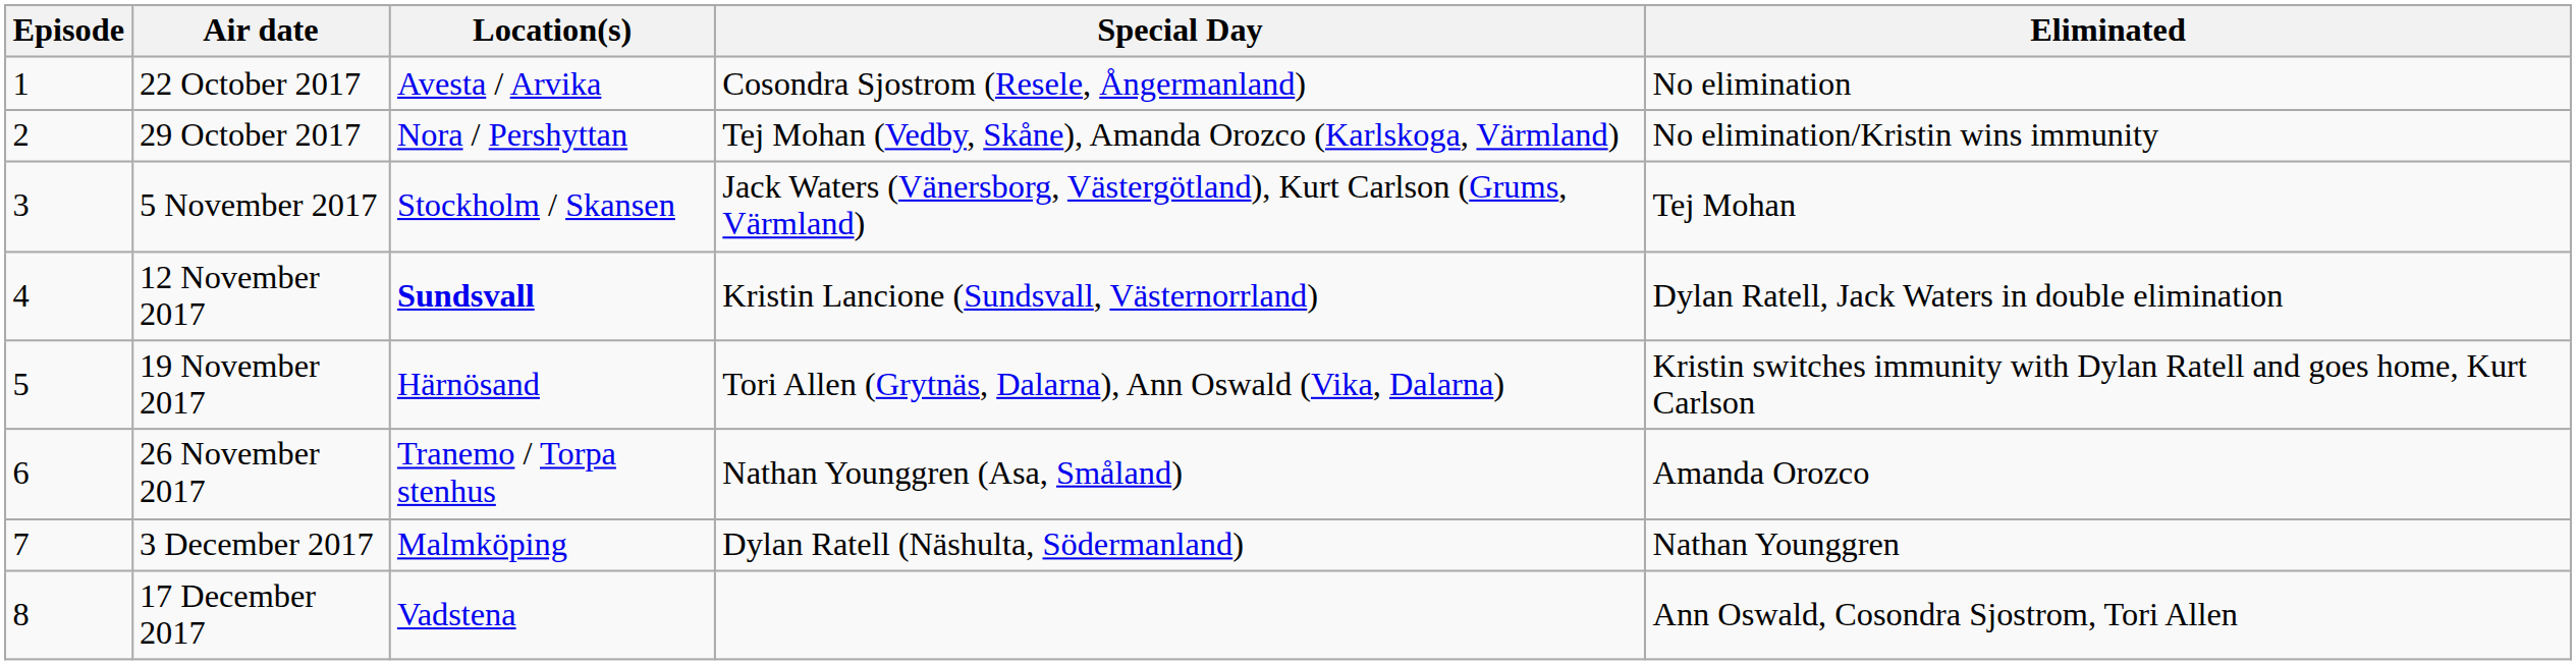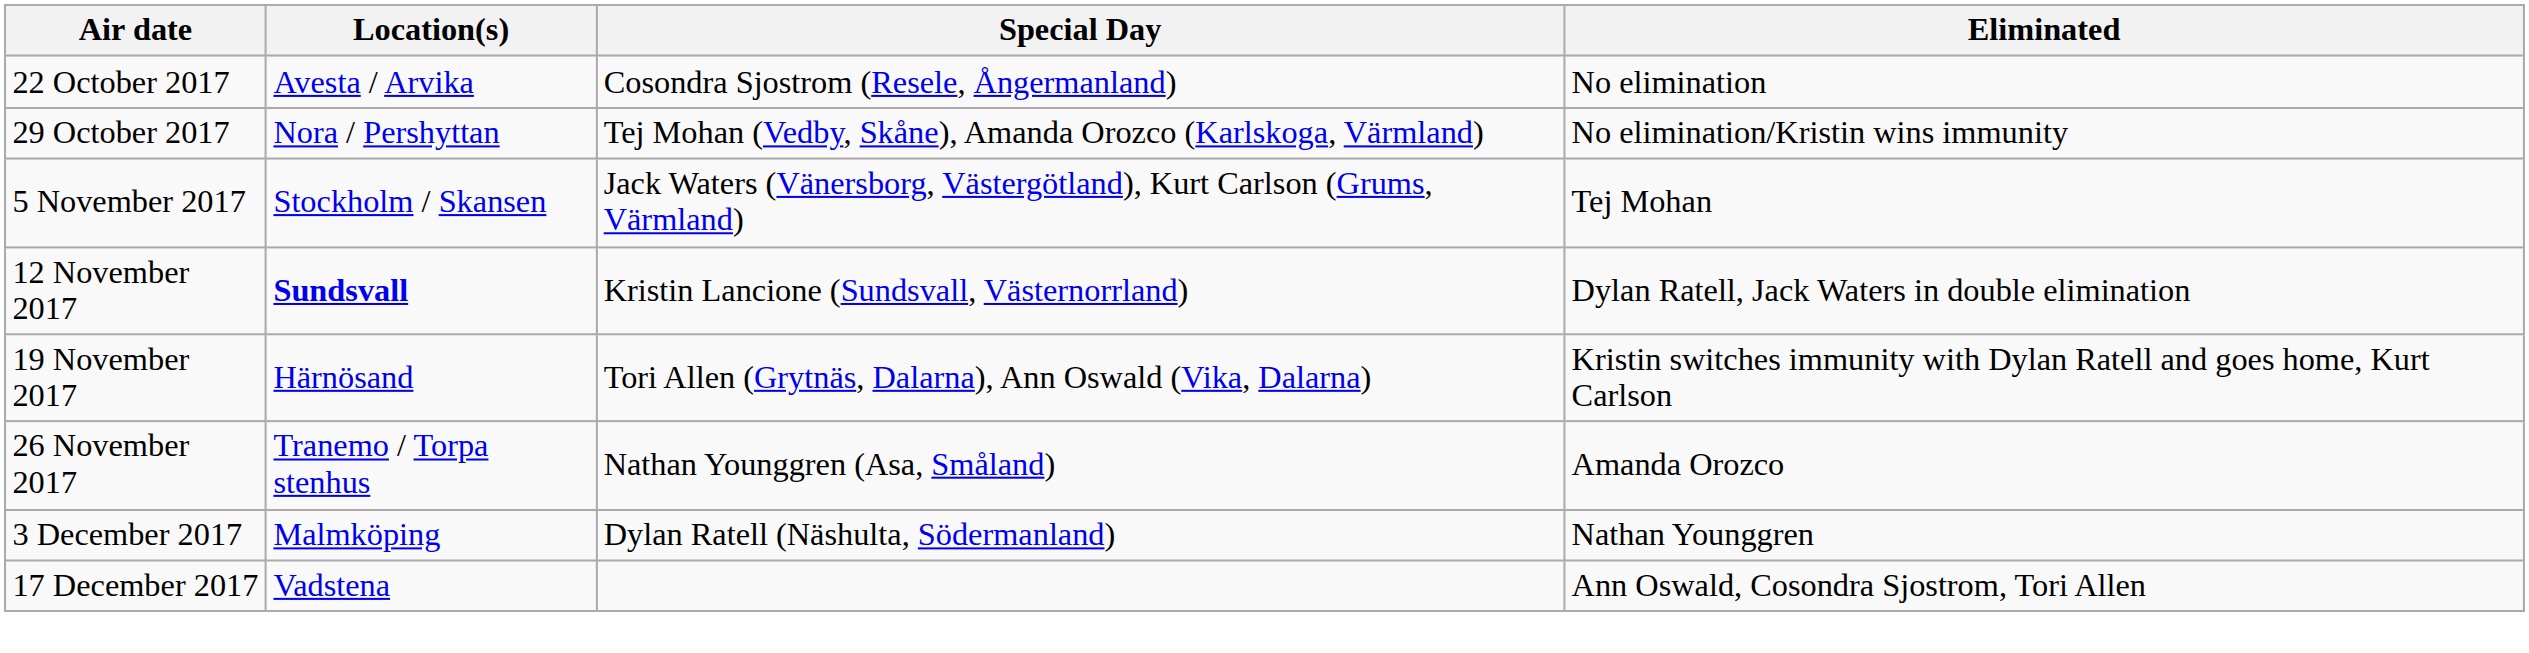- column: Episode | 1 | 2 | 3 | 4 | 5 | 6 | 7 | 8
